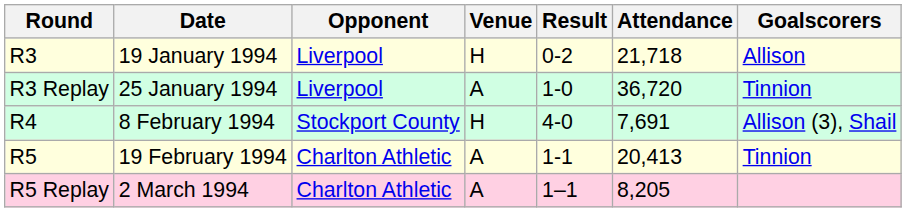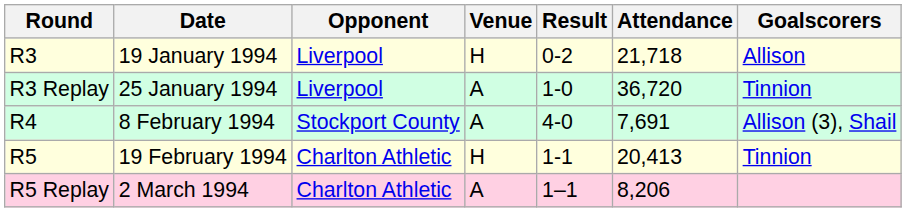8 February 1994 | Venue: H -> A
19 February 1994 | Venue: A -> H
2 March 1994 | Attendance: 8,205 -> 8,206
